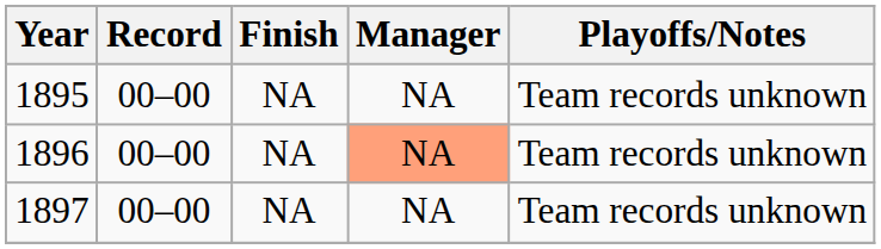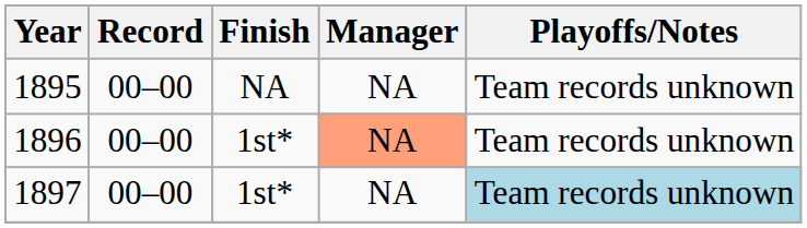1896 | Finish: NA -> 1st*
1897 | Finish: NA -> 1st*
1897 | Playoffs/Notes: no background -> lightblue background
